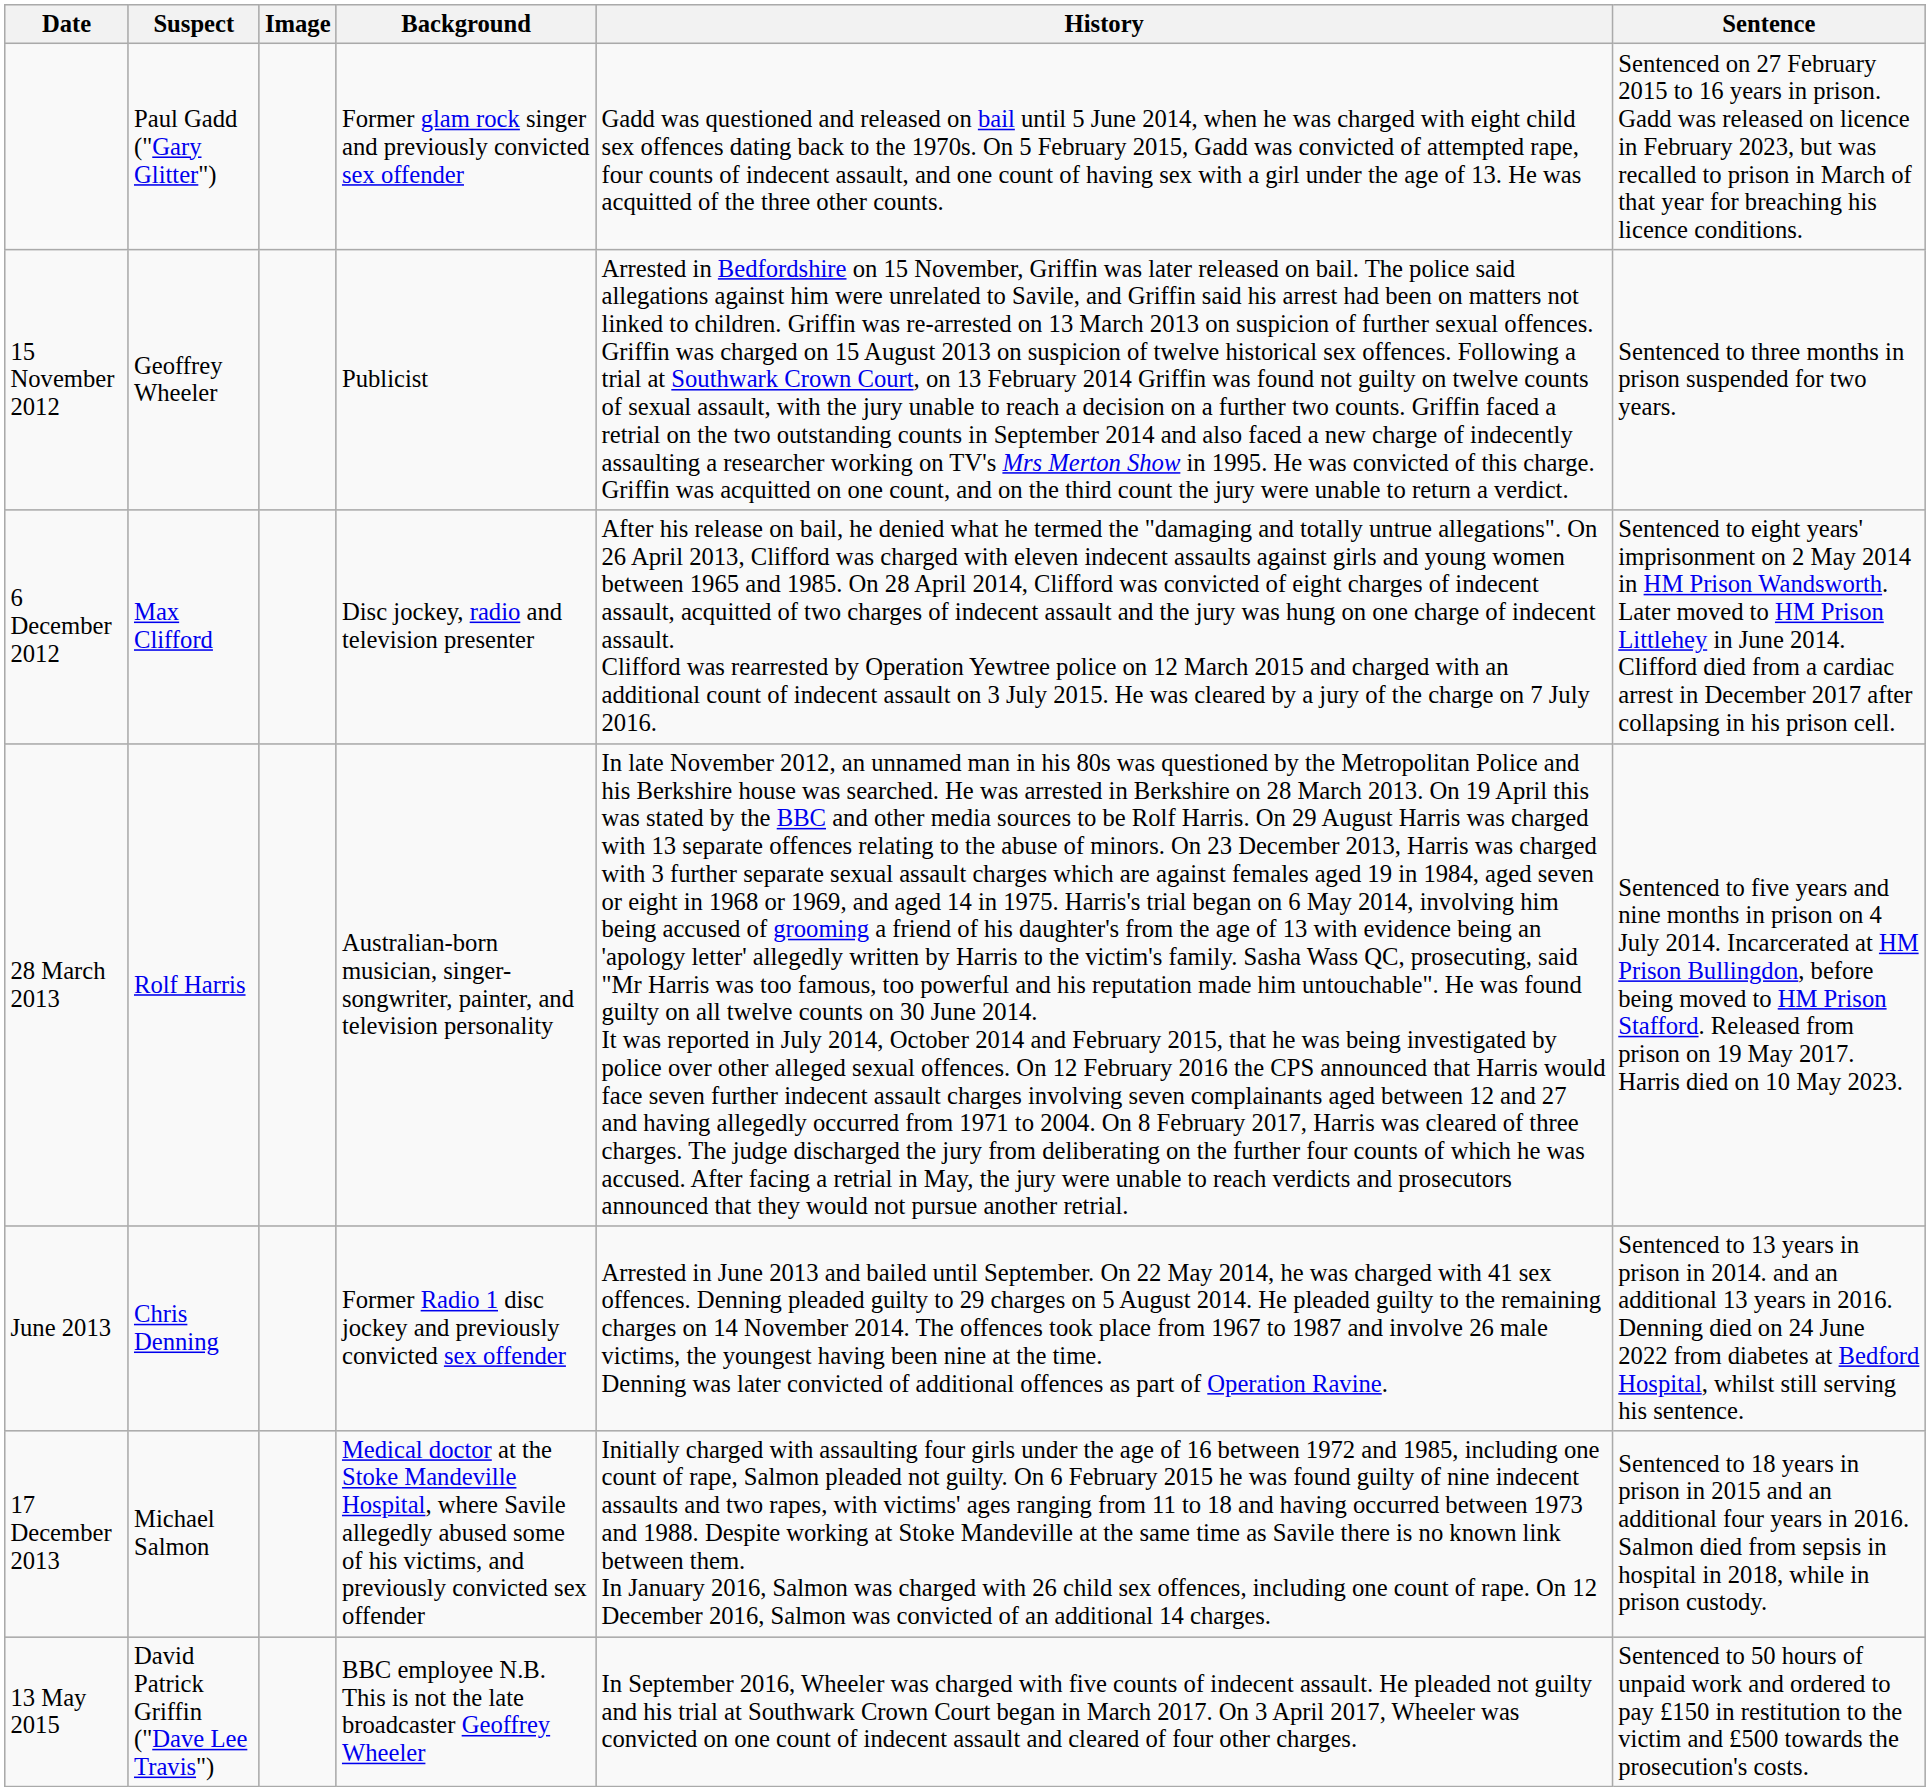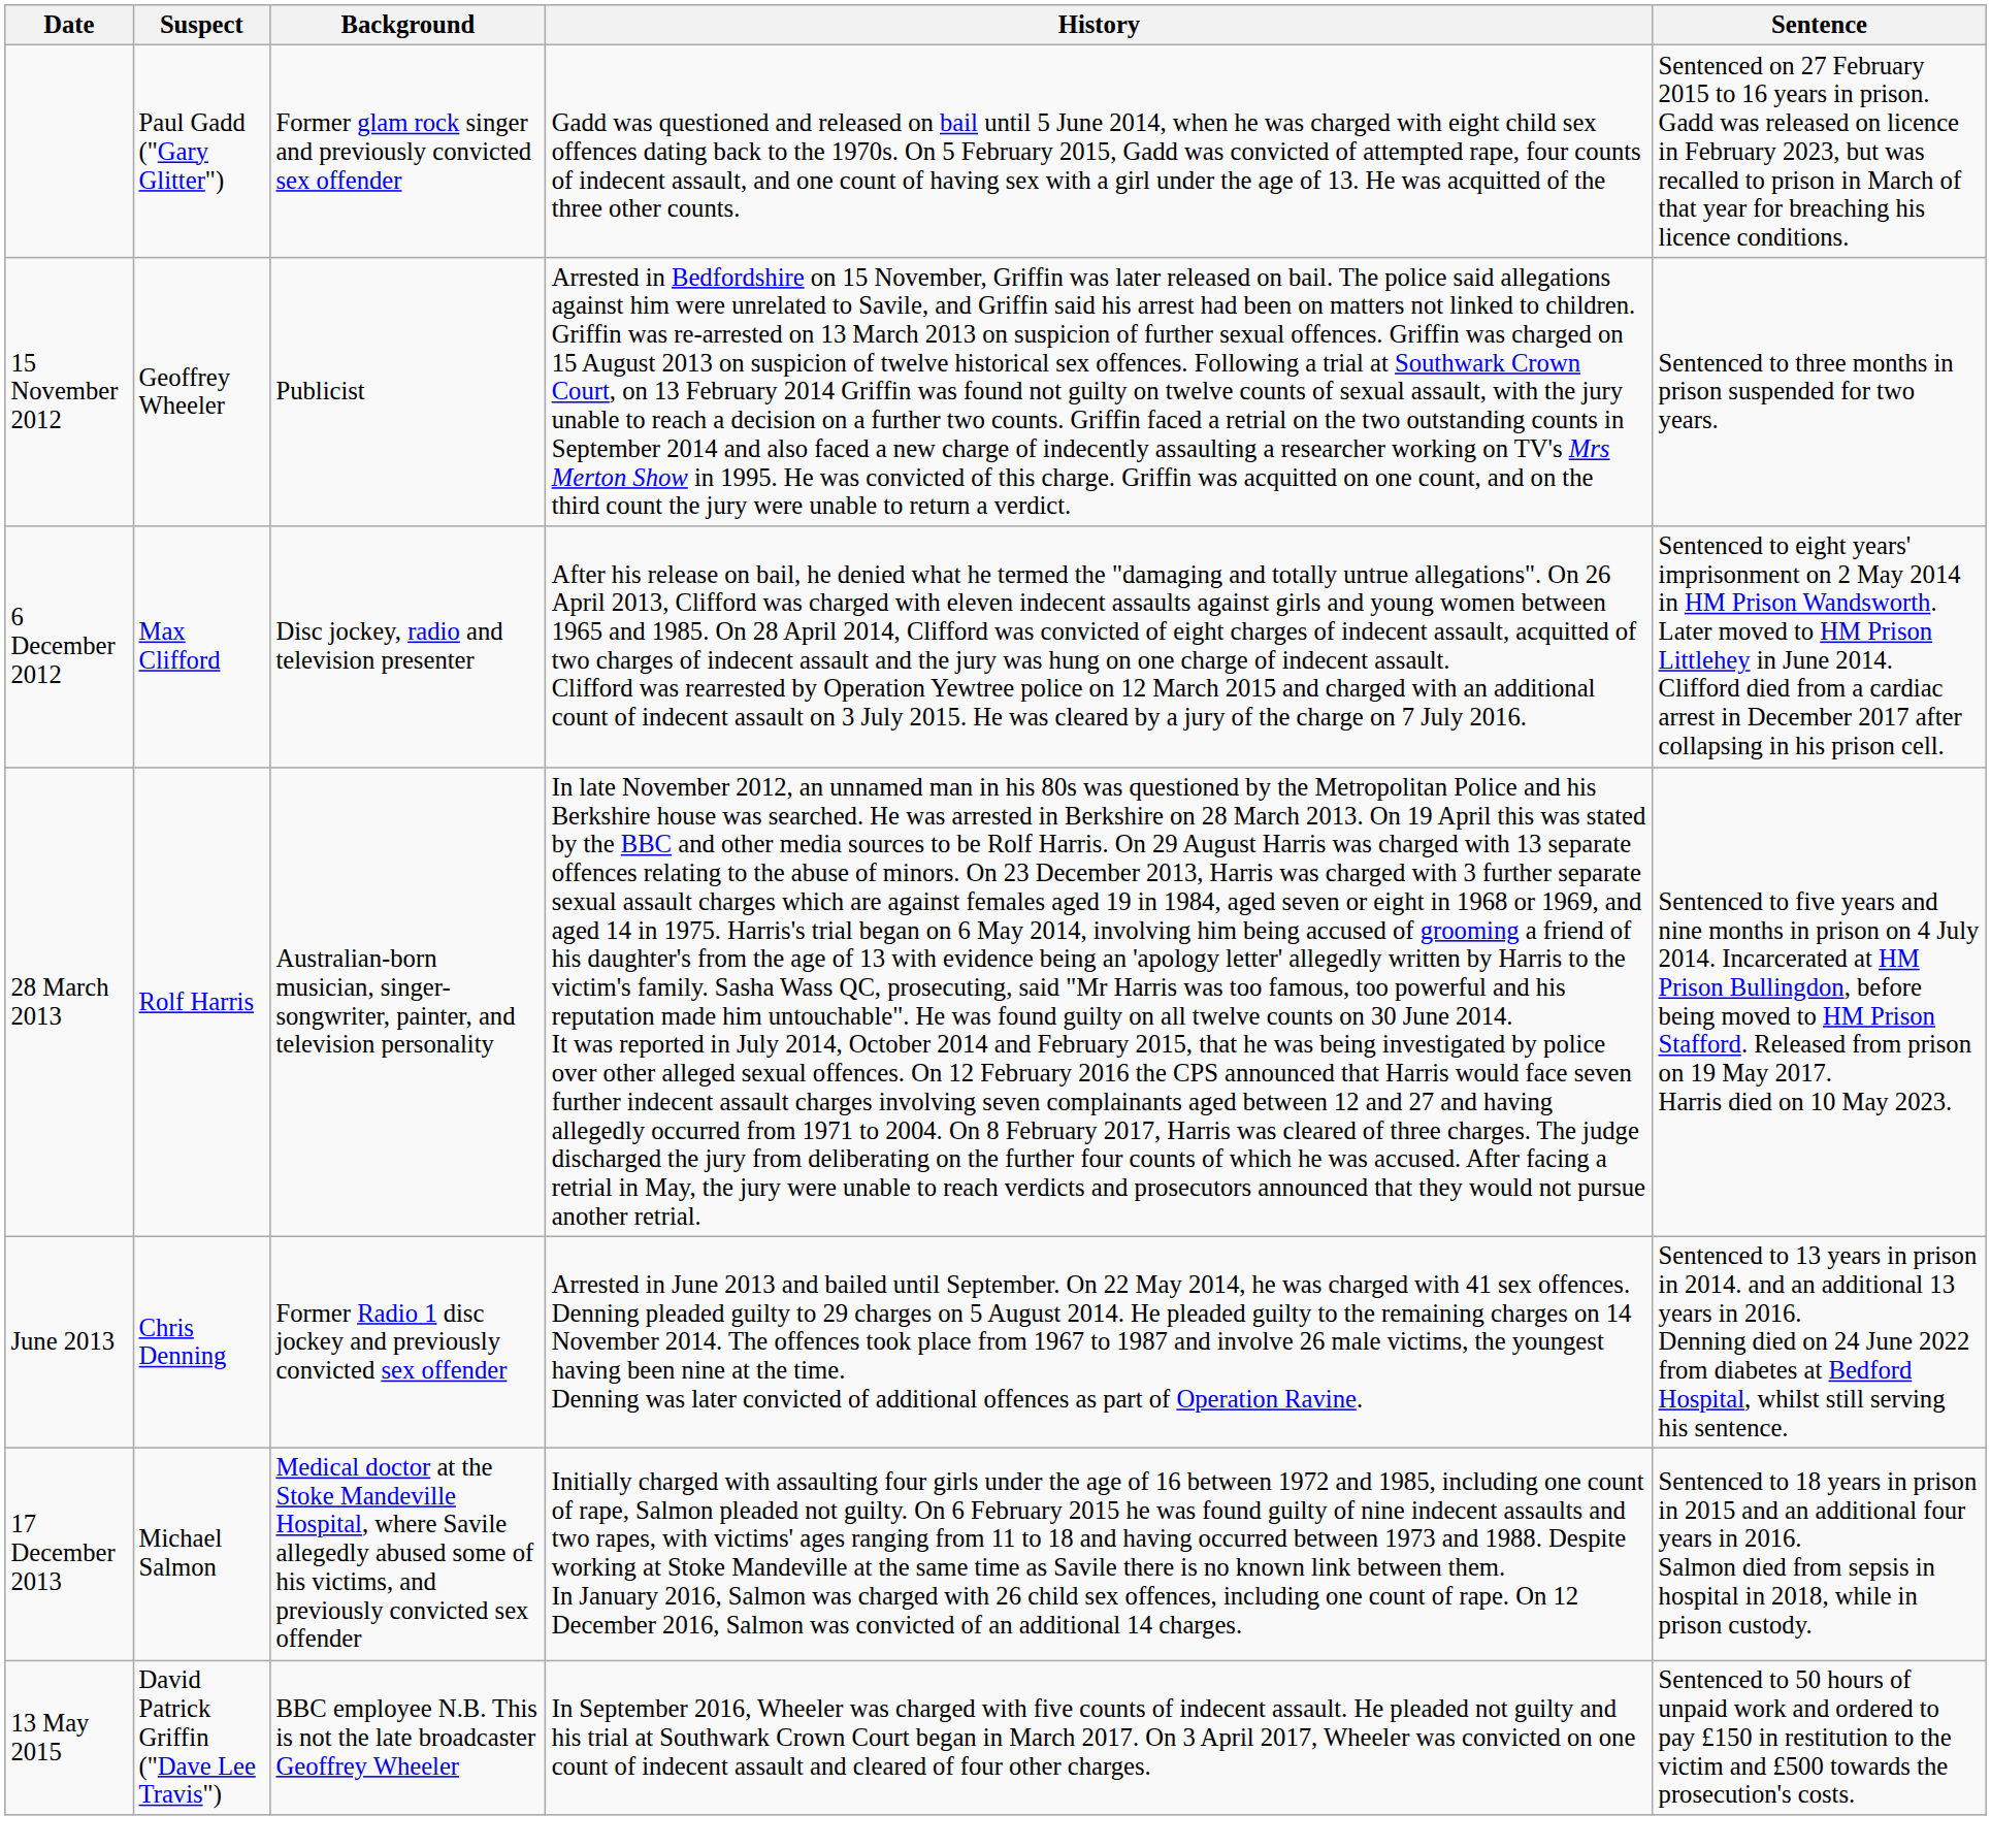- column: Image
